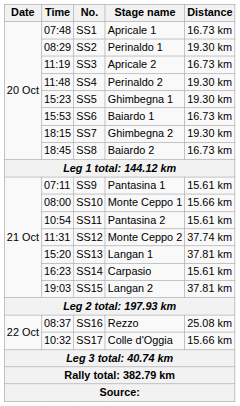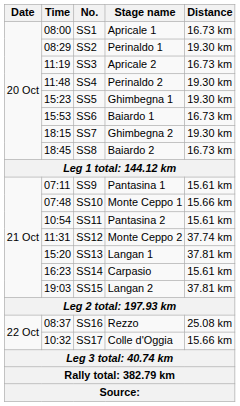SS1 | Time: 07:48 -> 08:00
SS10 | Time: 08:00 -> 07:48
